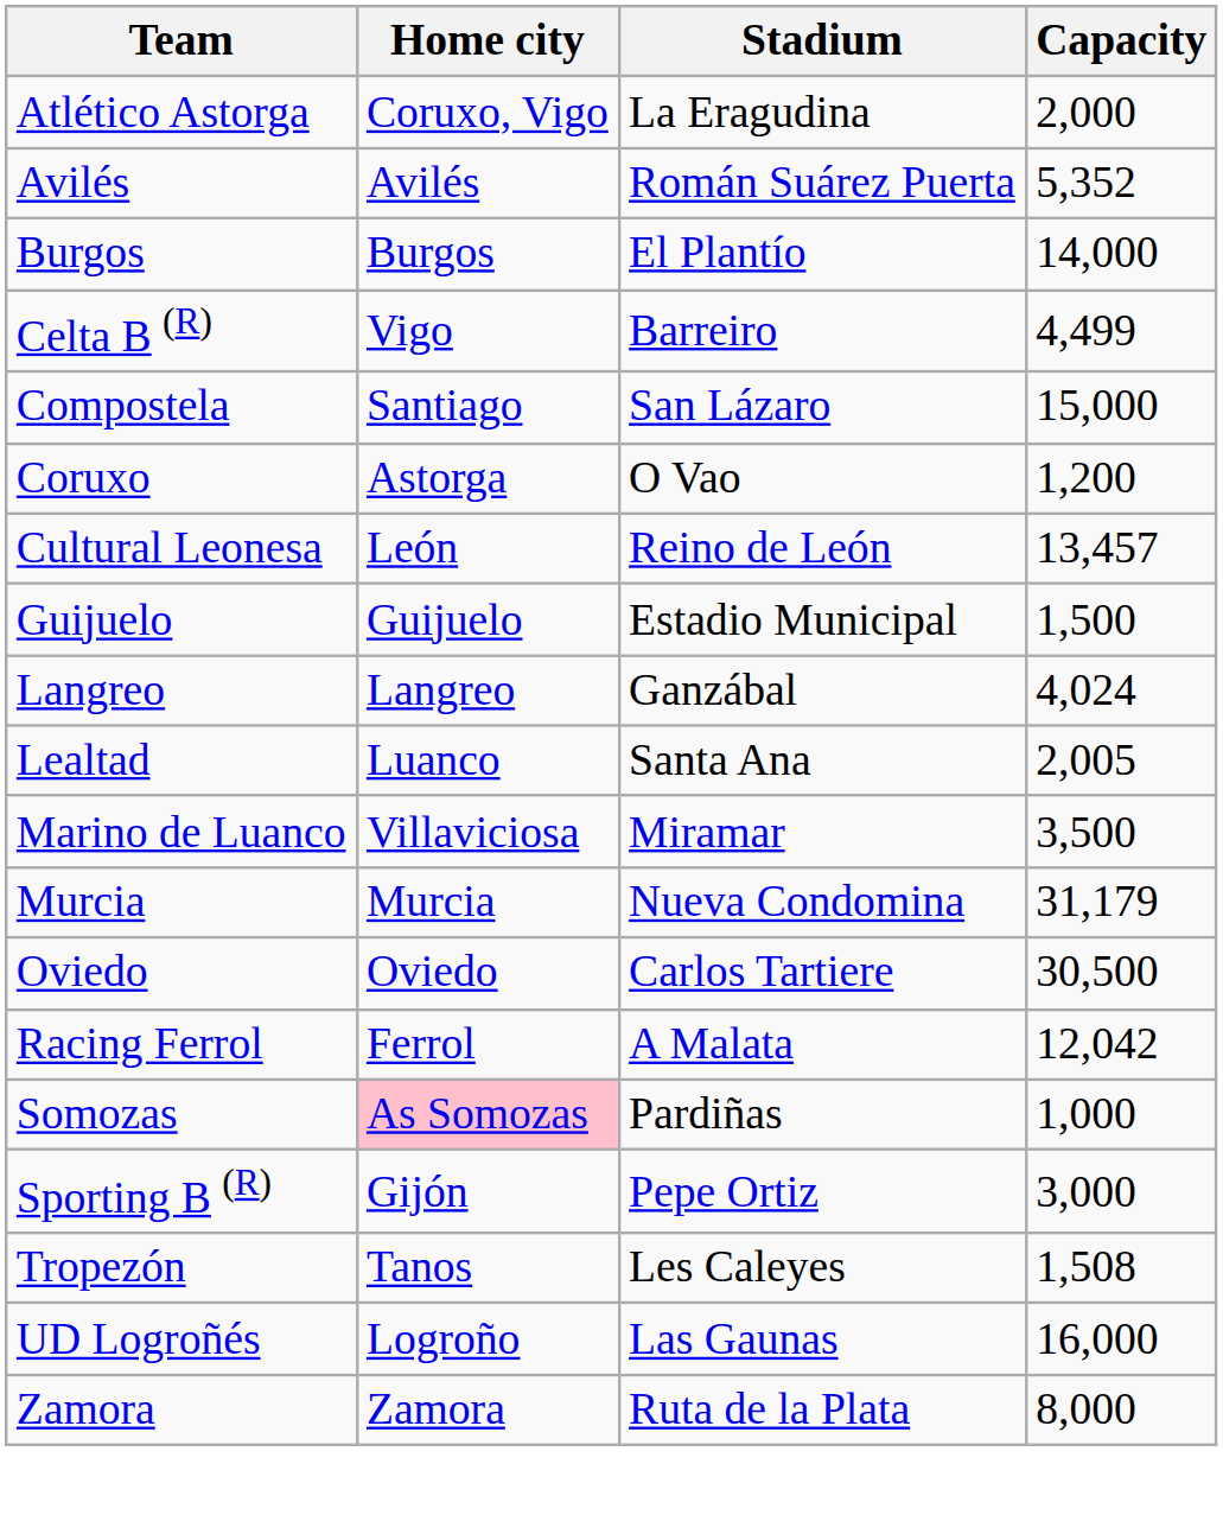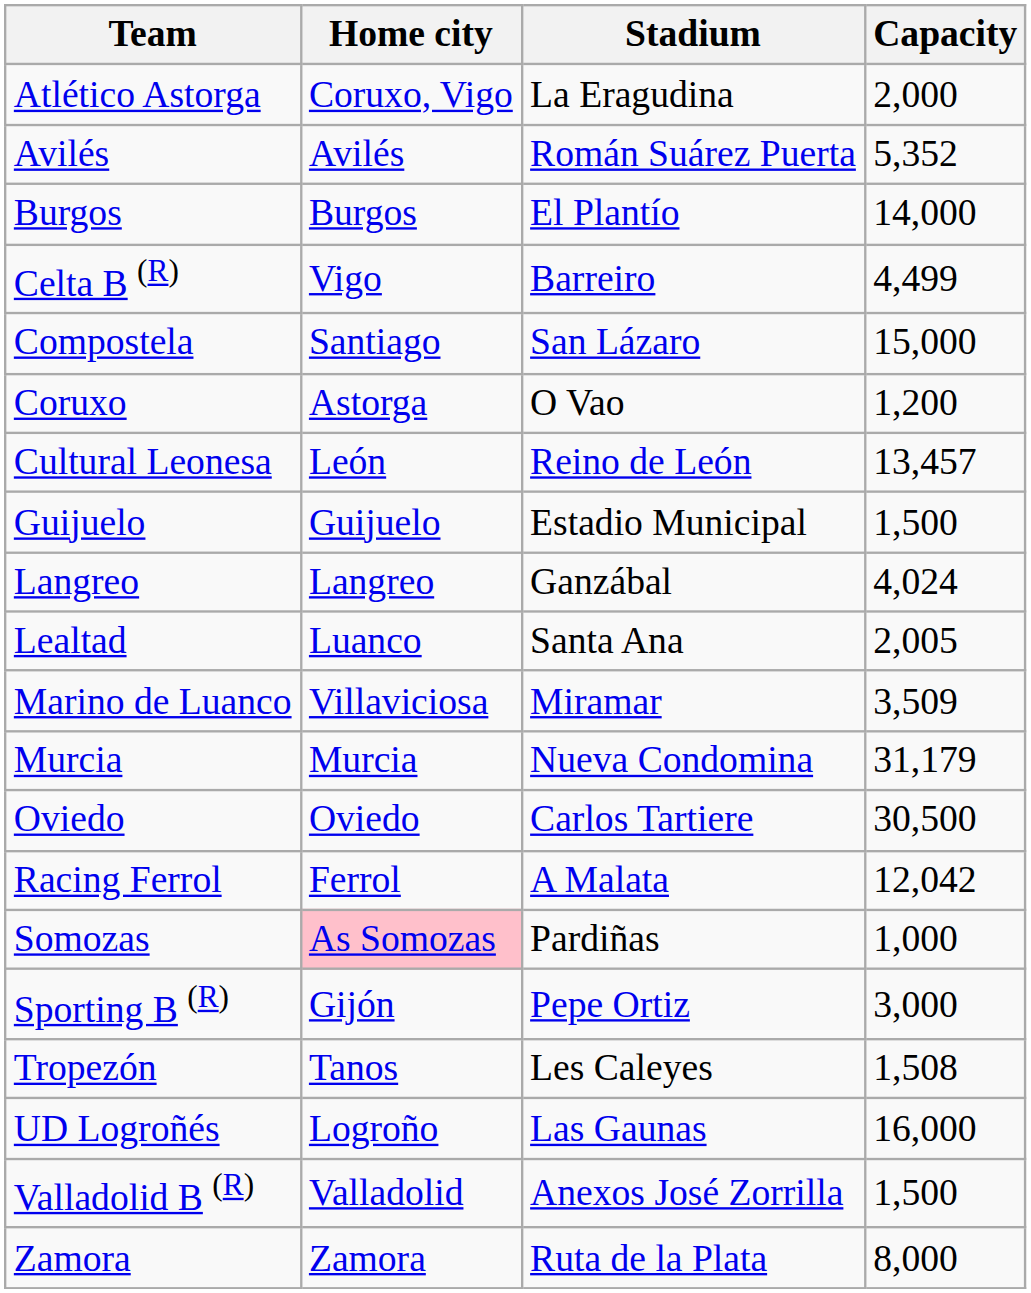Marino de Luanco | Capacity: 3,500 -> 3,509
+ row: Valladolid B (R) | Valladolid | Anexos José Zorrilla | 1,500
